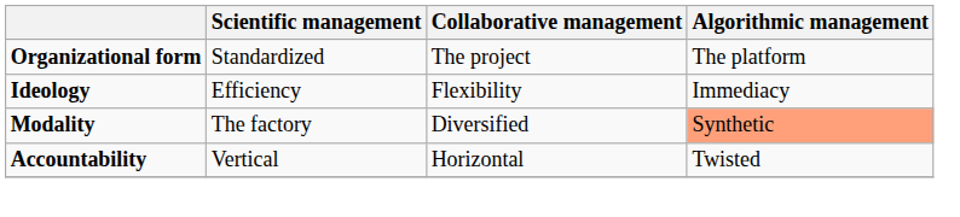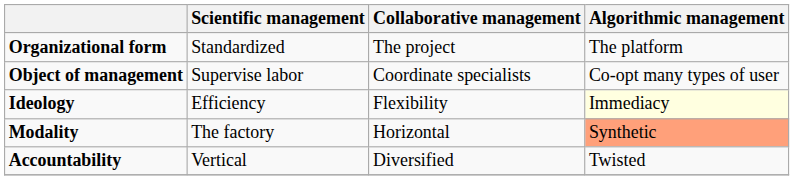+ row: Object of management | Supervise labor | Coordinate specialists | Co-opt many types of user
Ideology | Algorithmic management: no background -> lightyellow background
Modality | Collaborative management: Diversified -> Horizontal
Accountability | Collaborative management: Horizontal -> Diversified
